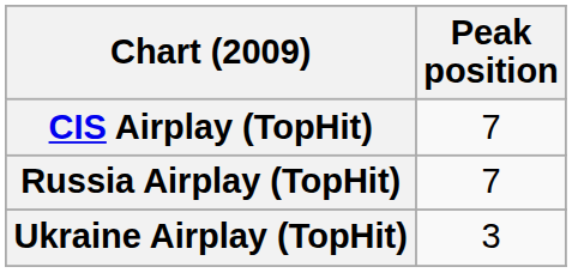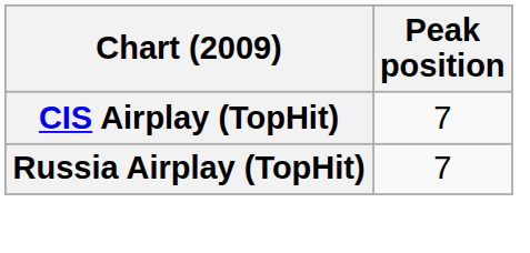- row: Ukraine Airplay (TopHit) | 3
